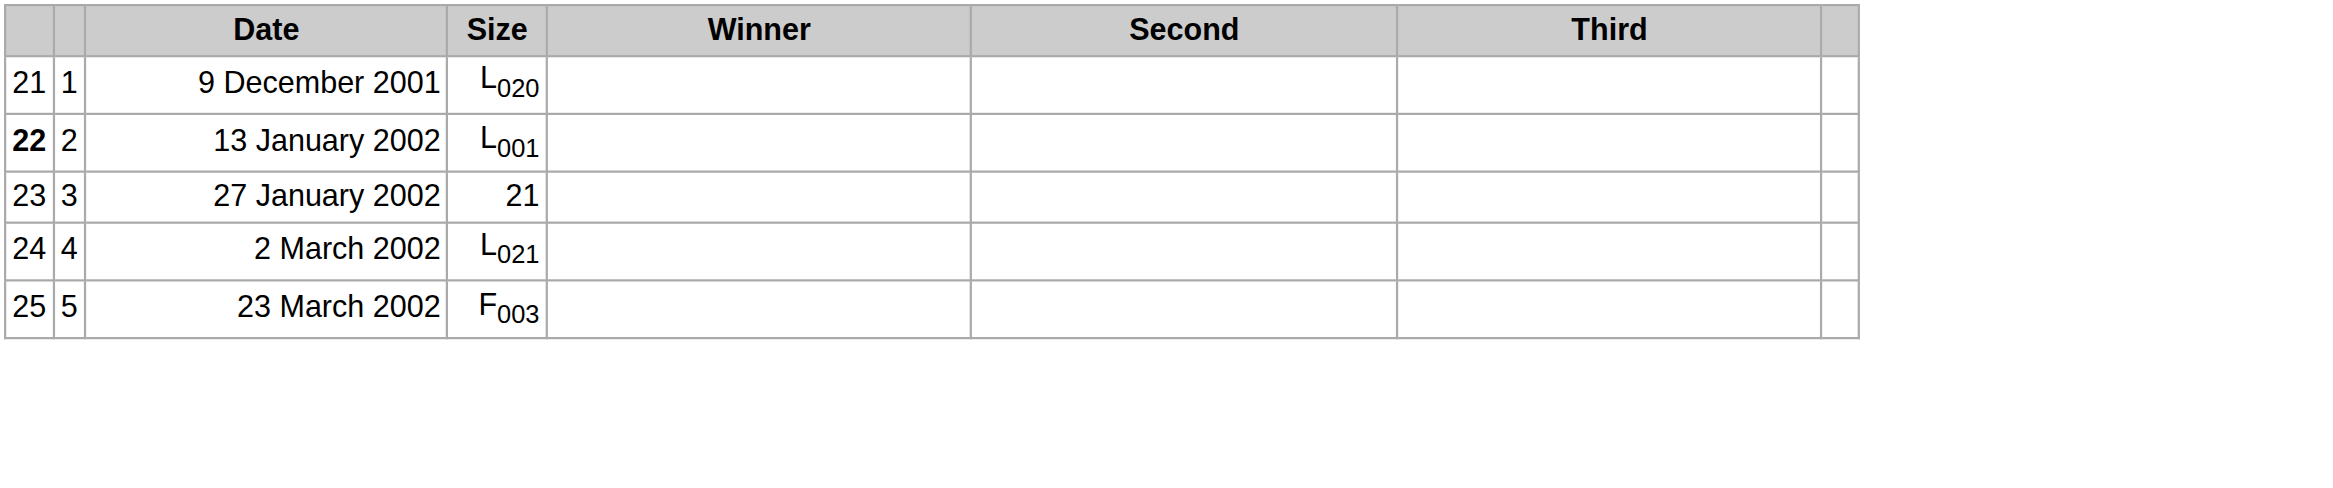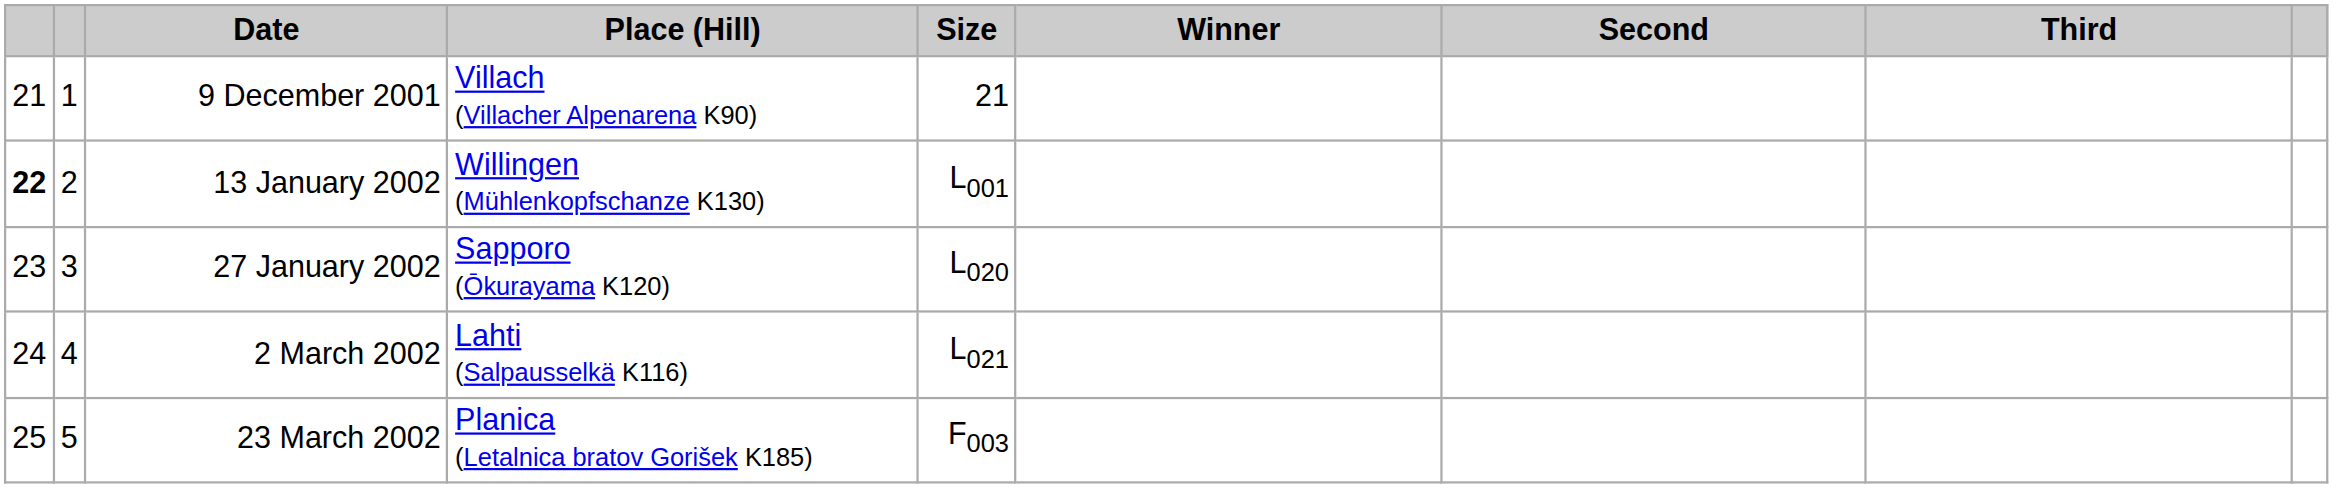+ column: Place (Hill) | Villach (Villacher Alpenarena K90) | Willingen (Mühlenkopfschanze K130) | Sapporo (Ōkurayama K120) | Lahti (Salpausselkä K116) | Planica (Letalnica bratov Gorišek K185)
9 December 2001 | Size: L020 -> 21
27 January 2002 | Size: 21 -> L020
